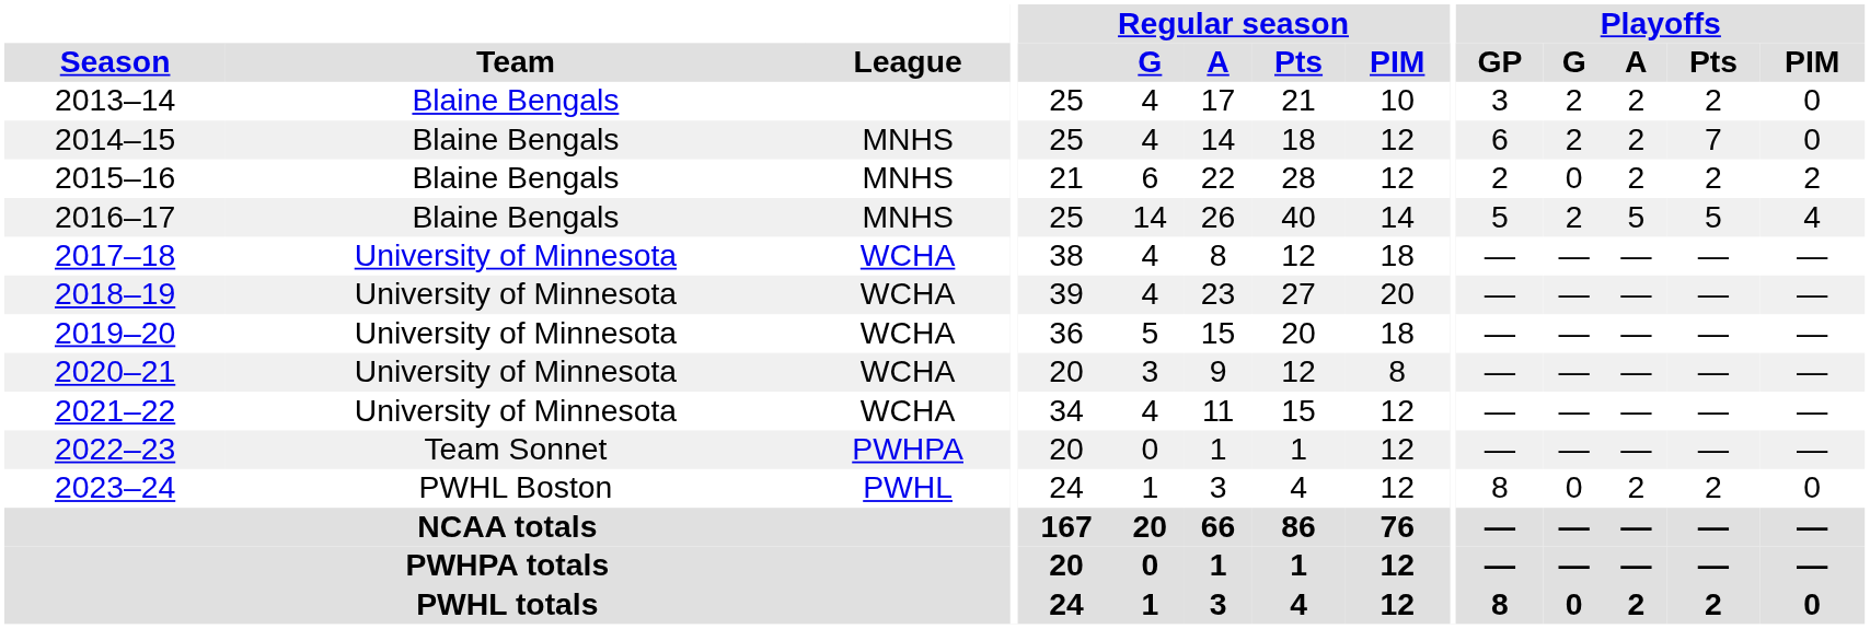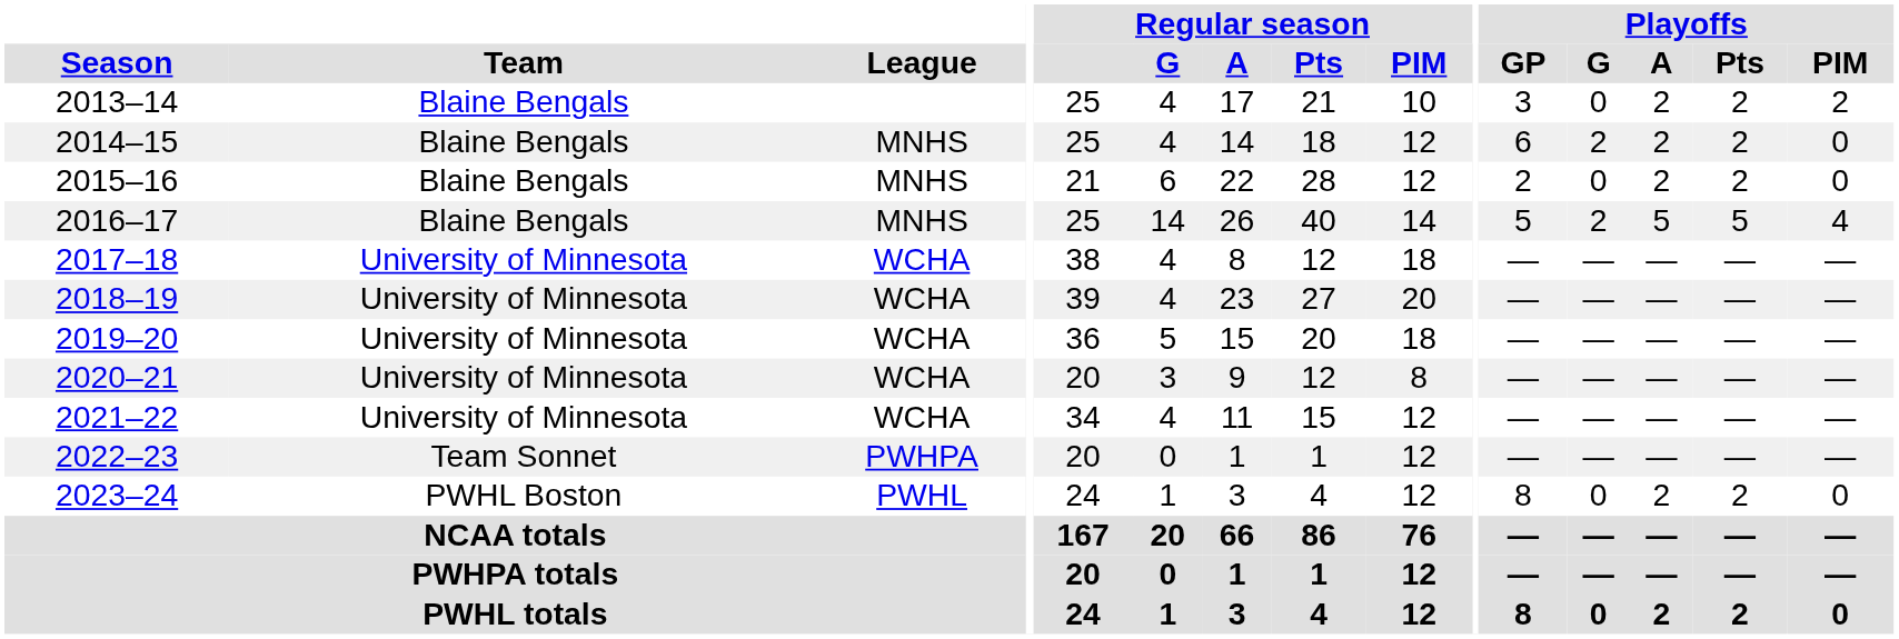2013–14 | Playoffs / G: 2 -> 0
2013–14 | Playoffs / PIM: 0 -> 2
2014–15 | Playoffs / Pts: 7 -> 2
2015–16 | Playoffs / PIM: 2 -> 0
